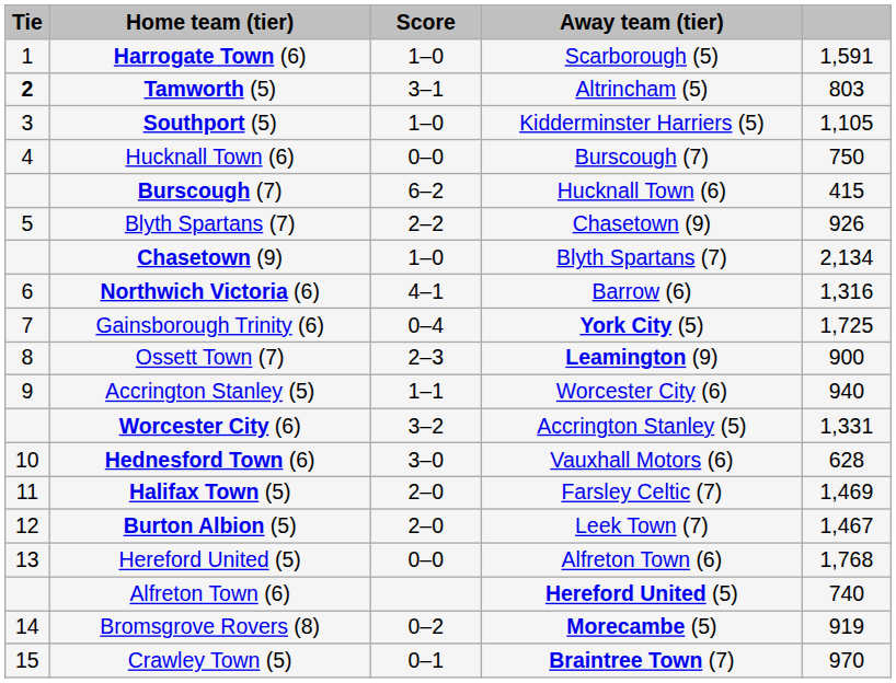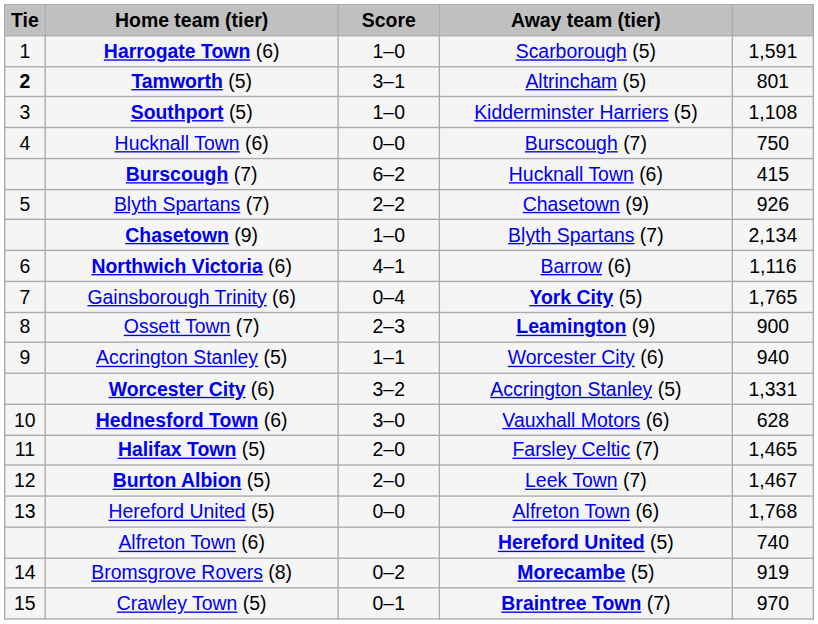Tamworth (5) | column 5: 803 -> 801
Southport (5) | column 5: 1,105 -> 1,108
Northwich Victoria (6) | column 5: 1,316 -> 1,116
Gainsborough Trinity (6) | column 5: 1,725 -> 1,765
Halifax Town (5) | column 5: 1,469 -> 1,465
